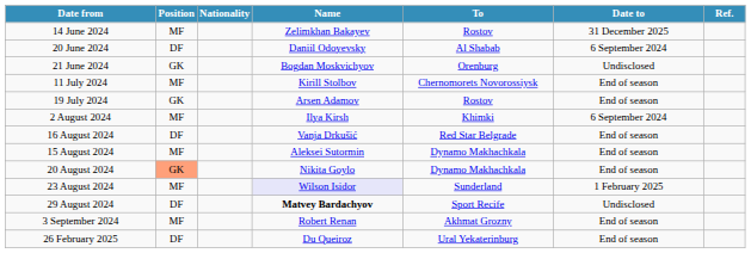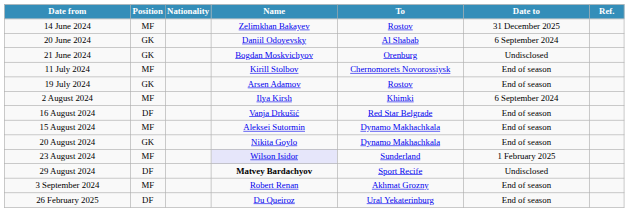20 June 2024 | Position: DF -> GK
20 August 2024 | Position: lightsalmon background -> no background
